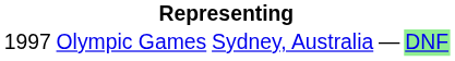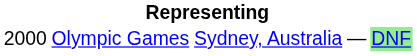Olympic Games | column 1: 1997 -> 2000
